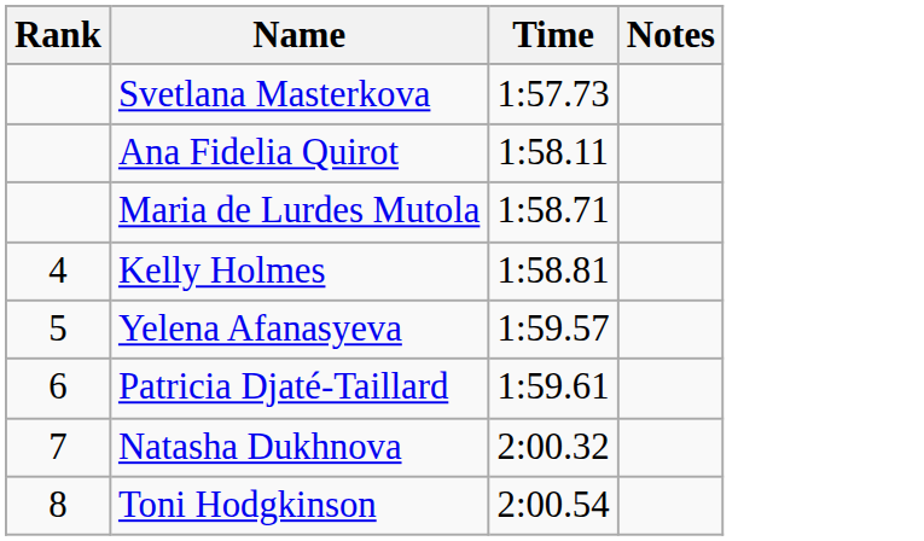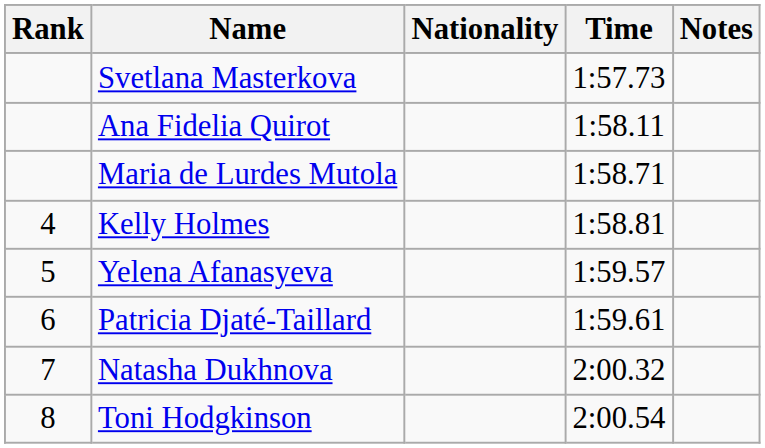+ column: Nationality
